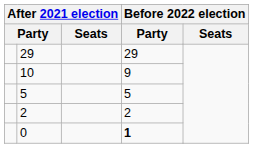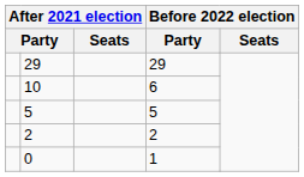10 | column 4: 9 -> 6
0 | column 4: bold -> normal
